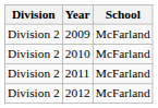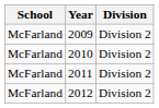columns swapped: School <-> Division
